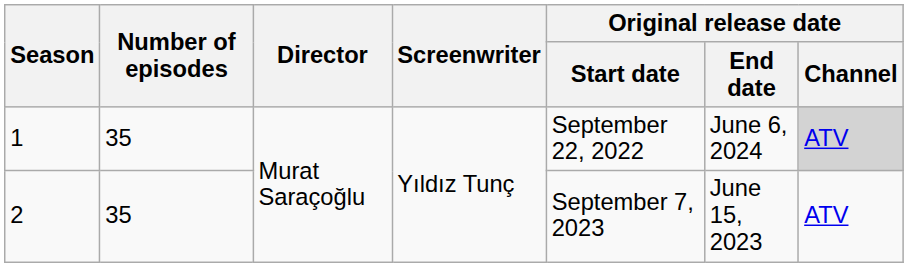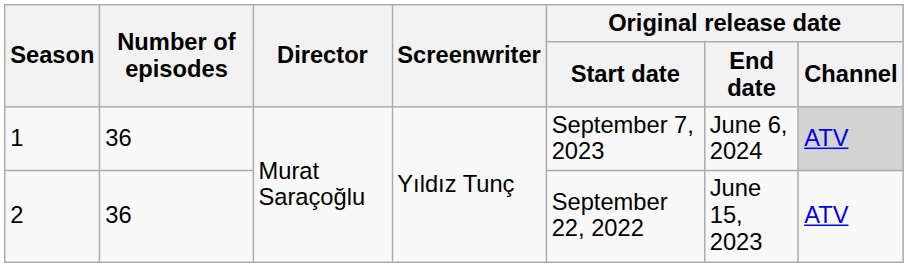1 | Number of episodes: 35 -> 36
1 | Original release date / Start date: September 22, 2022 -> September 7, 2023
2 | Number of episodes: 35 -> 36
2 | Original release date / Start date: September 7, 2023 -> September 22, 2022
